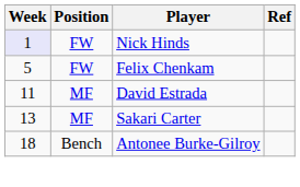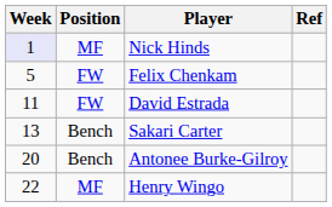Nick Hinds | Position: FW -> MF
David Estrada | Position: MF -> FW
Sakari Carter | Position: MF -> Bench
Antonee Burke-Gilroy | Week: 18 -> 20
+ row: 22 | MF | Henry Wingo
